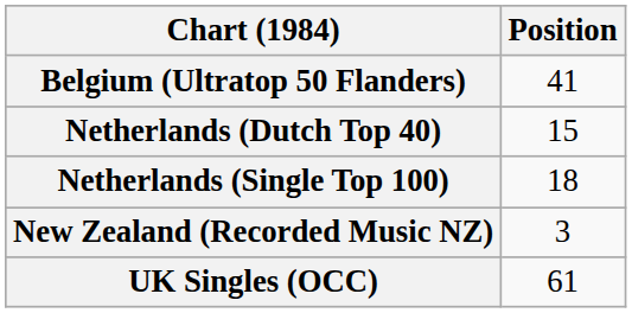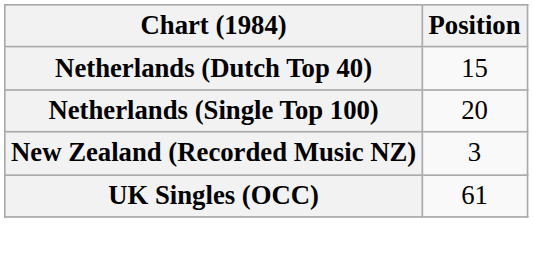- row: Belgium (Ultratop 50 Flanders) | 41
Netherlands (Single Top 100) | Position: 18 -> 20
